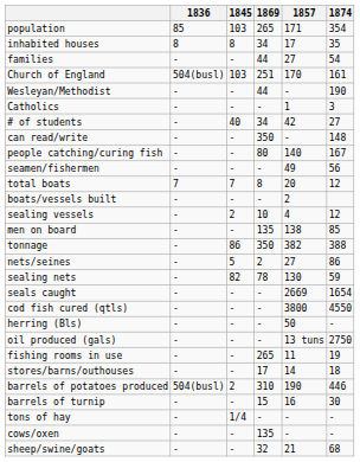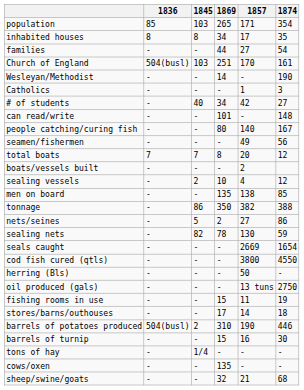Wesleyan/Methodist | 1869: 44 -> 14
can read/write | 1869: 350 -> 101
fishing rooms in use | 1869: 265 -> 15
